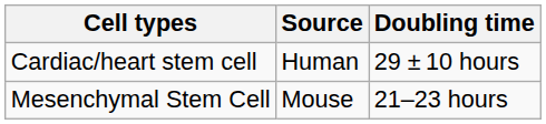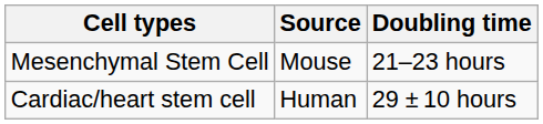rows swapped: Mesenchymal Stem Cell <-> Cardiac/heart stem cell
